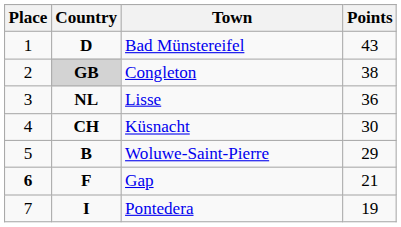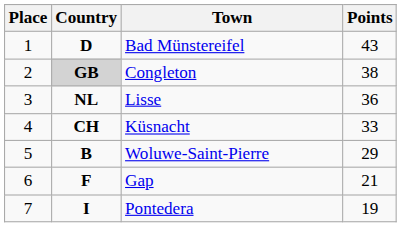Küsnacht | Points: 30 -> 33
Gap | Place: bold -> normal
